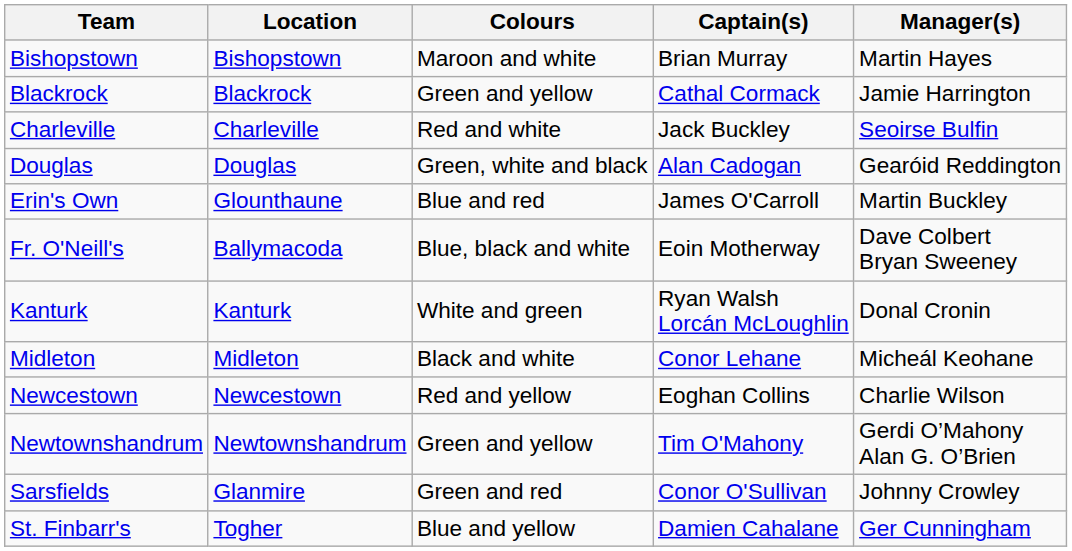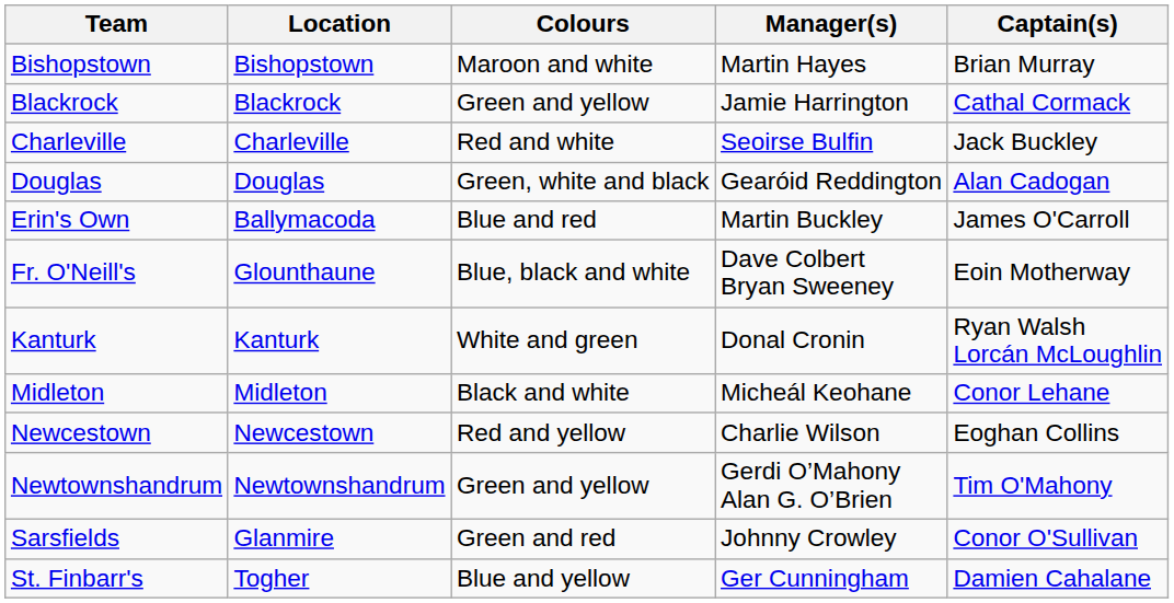columns swapped: Manager(s) <-> Captain(s)
Erin's Own | Location: Glounthaune -> Ballymacoda
Fr. O'Neill's | Location: Ballymacoda -> Glounthaune
